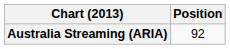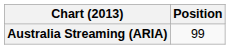Australia Streaming (ARIA) | Position: 92 -> 99
